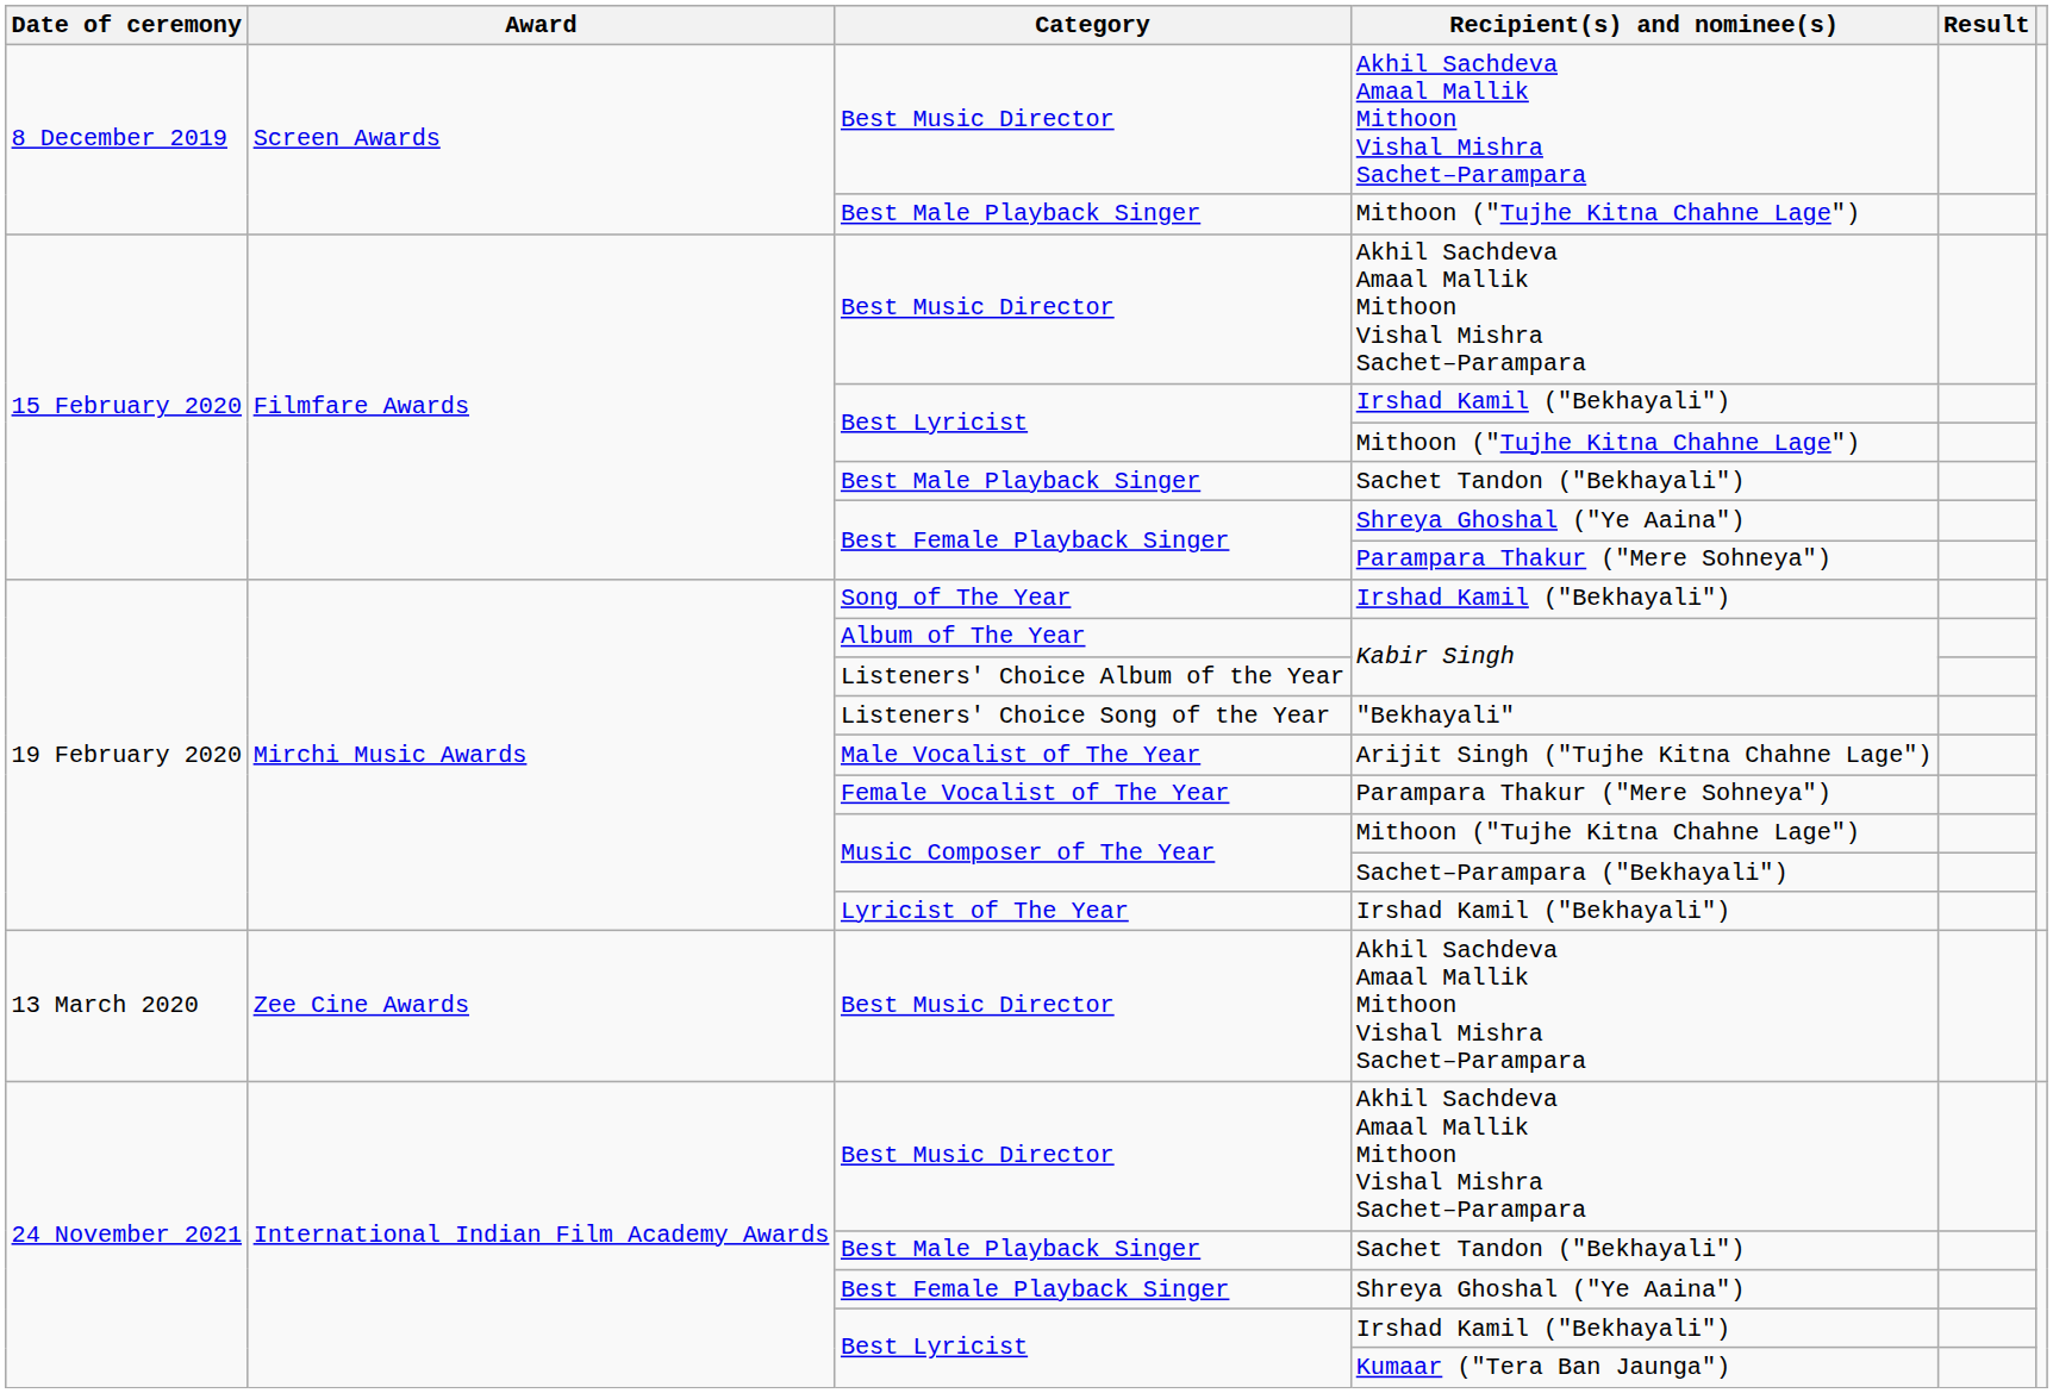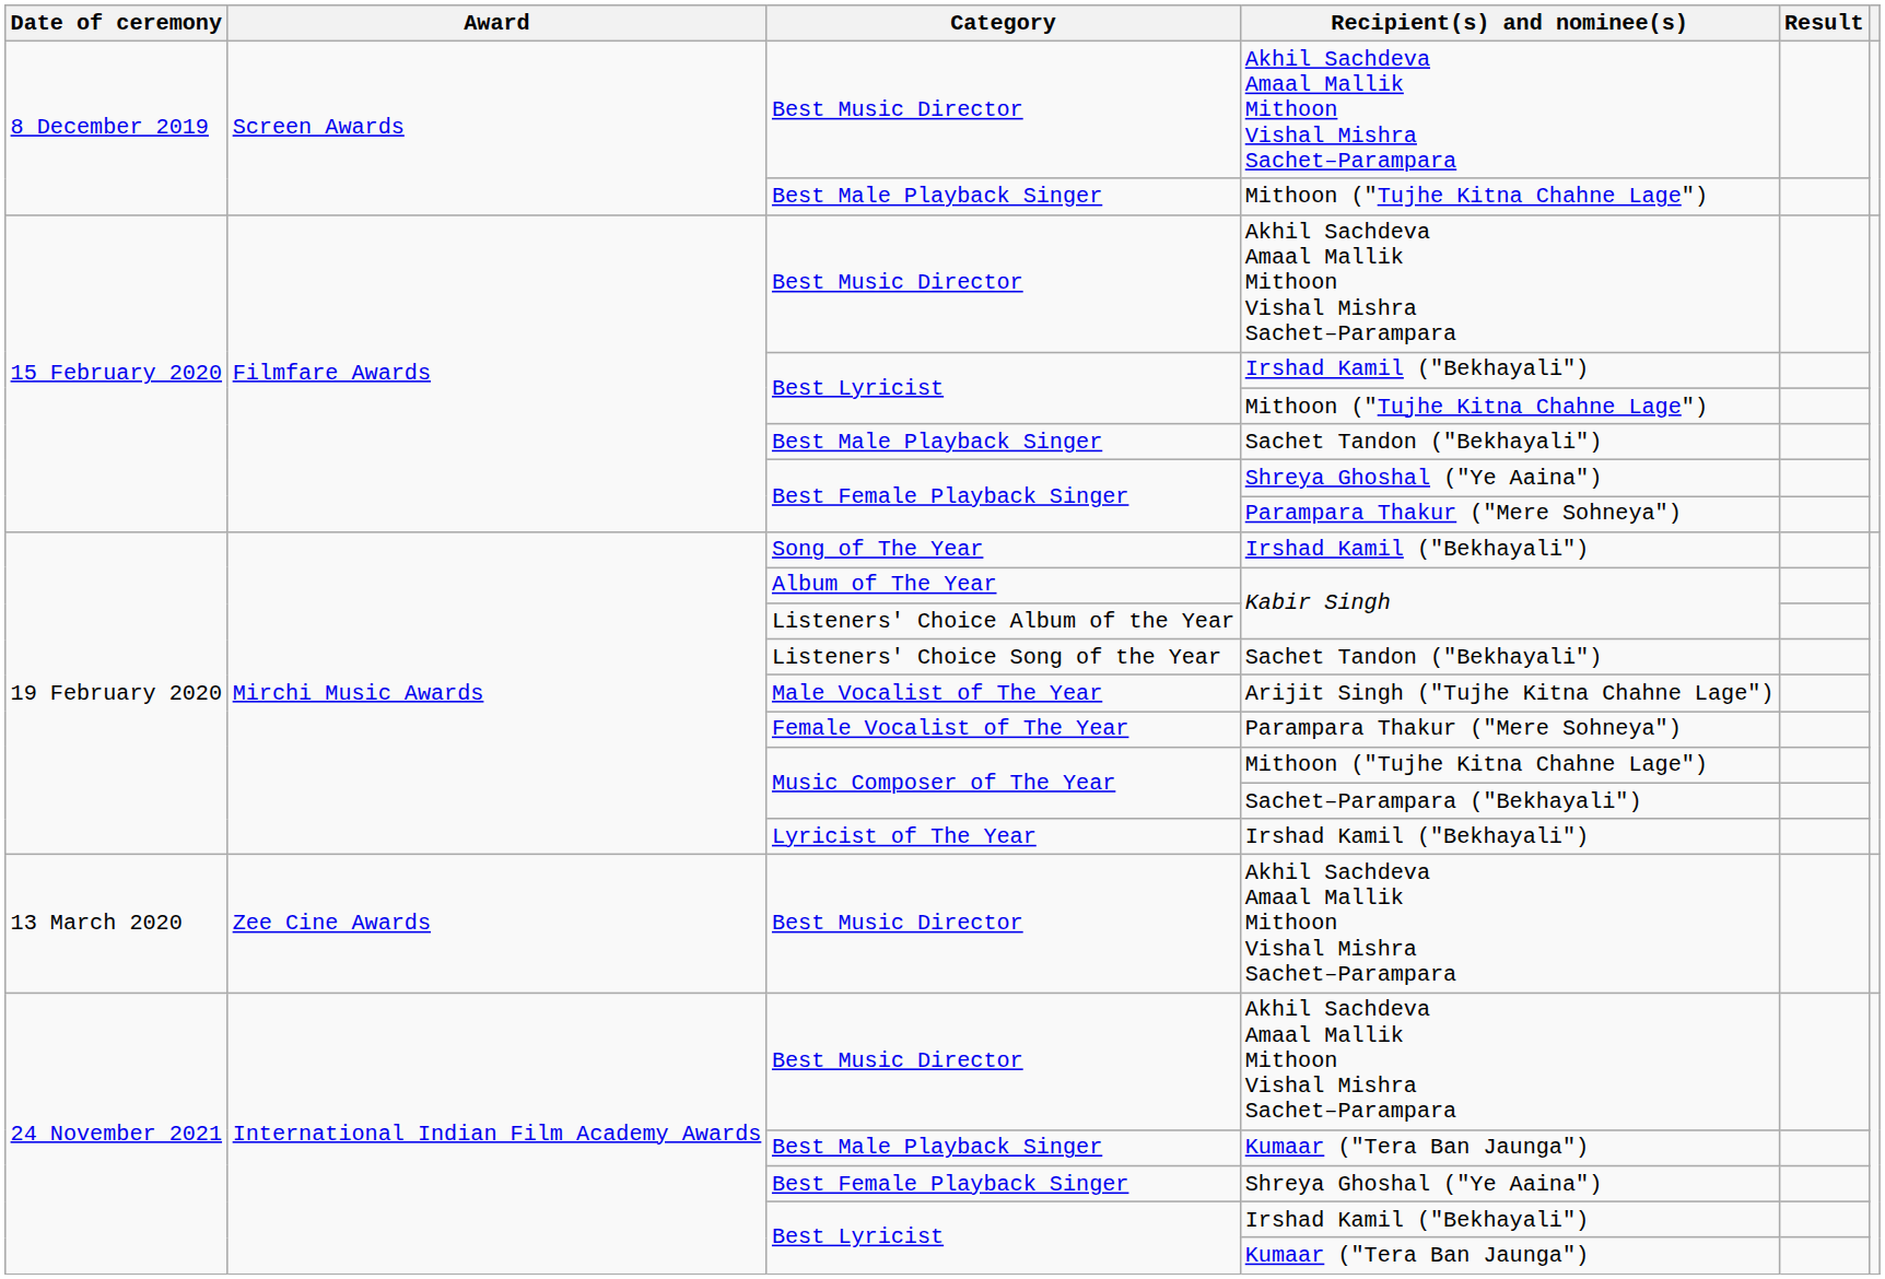Listeners' Choice Song of the Year | Recipient(s) and nominee(s): "Bekhayali" -> Sachet Tandon ("Bekhayali")
24 November 2021 / Best Male Playback Singer | Recipient(s) and nominee(s): Sachet Tandon ("Bekhayali") -> Kumaar ("Tera Ban Jaunga")
